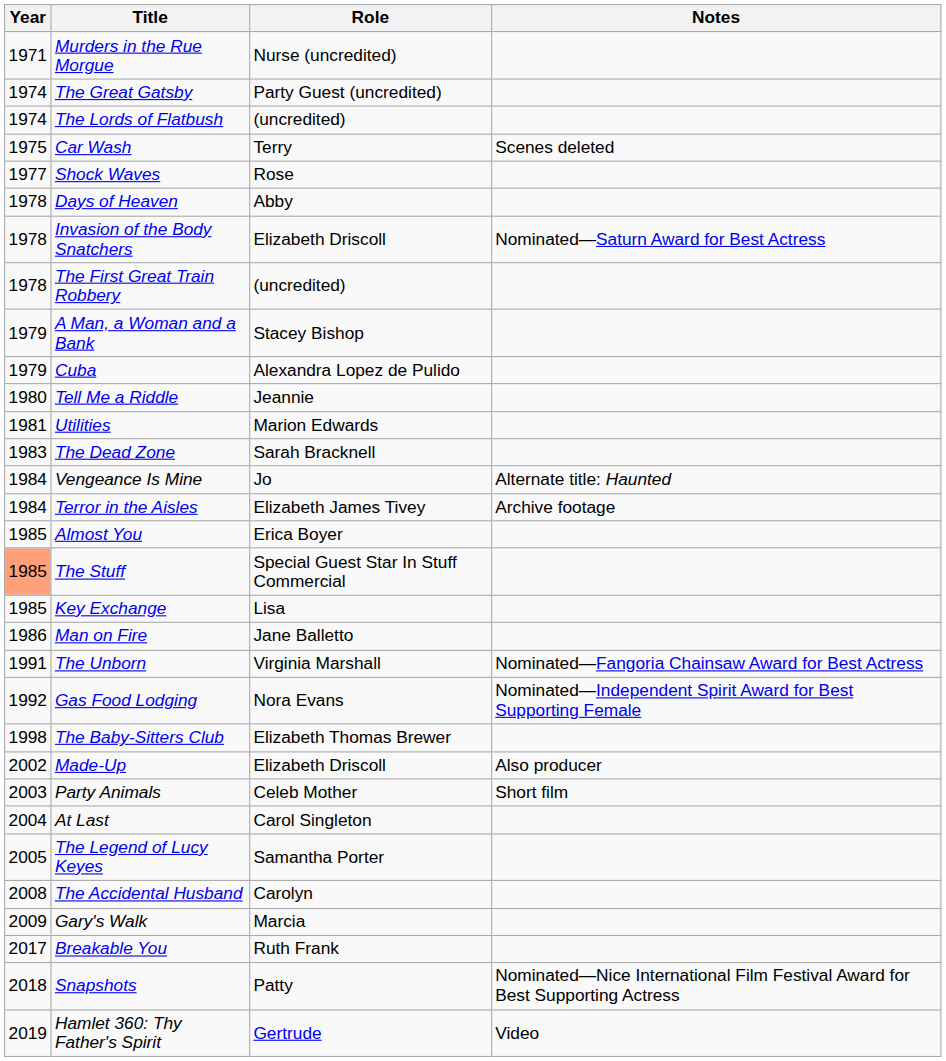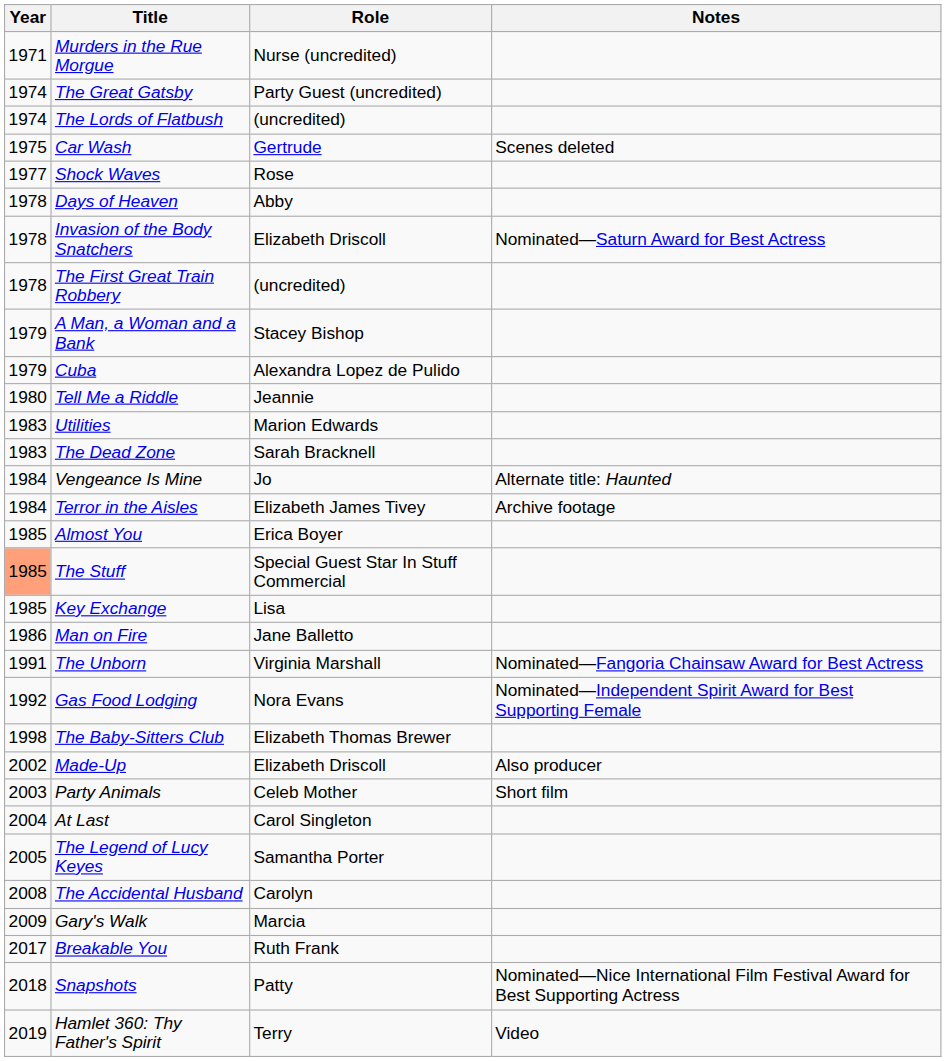Car Wash | Role: Terry -> Gertrude
Utilities | Year: 1981 -> 1983
Hamlet 360: Thy Father's Spirit | Role: Gertrude -> Terry
